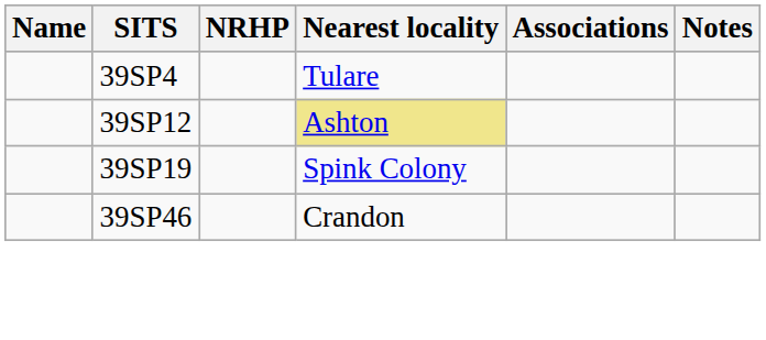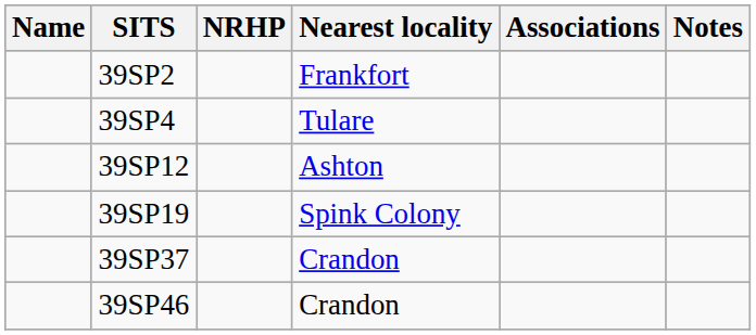+ row: 39SP2 | Frankfort
39SP12 | Nearest locality: khaki background -> no background
+ row: 39SP37 | Crandon
